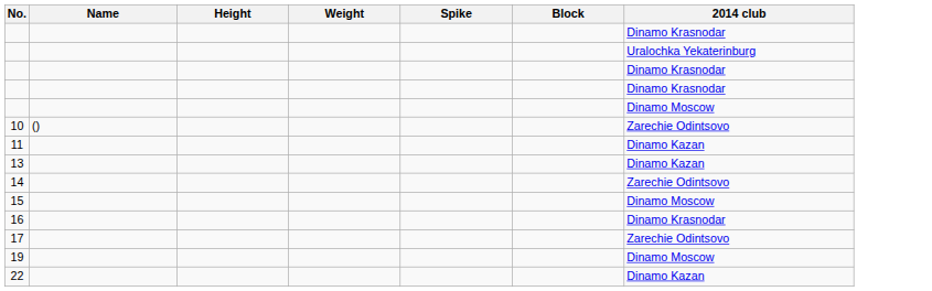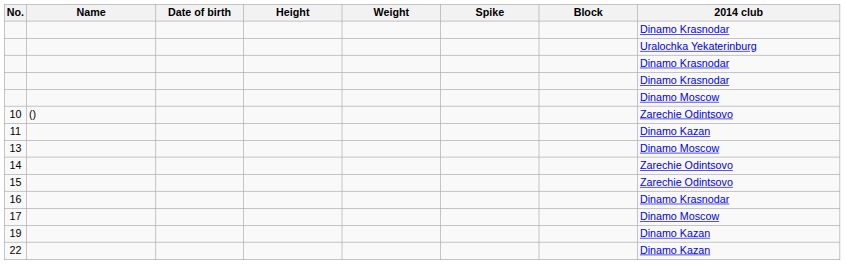+ column: Date of birth
13 | 2014 club: Dinamo Kazan -> Dinamo Moscow
15 | 2014 club: Dinamo Moscow -> Zarechie Odintsovo
17 | 2014 club: Zarechie Odintsovo -> Dinamo Moscow
19 | 2014 club: Dinamo Moscow -> Dinamo Kazan
